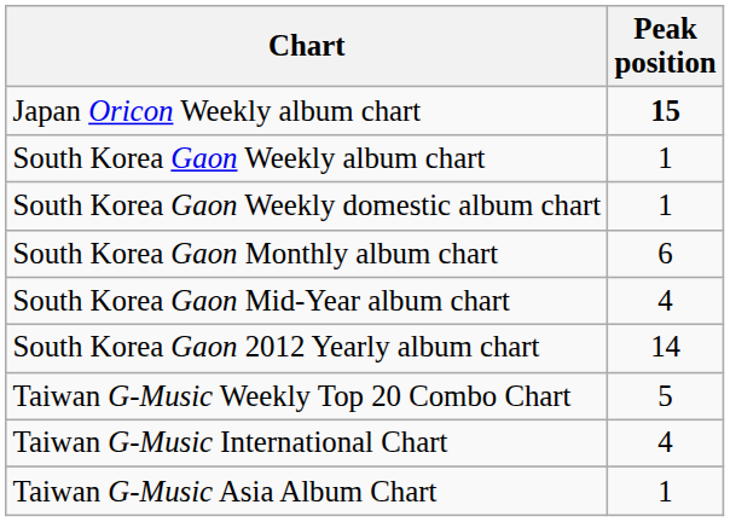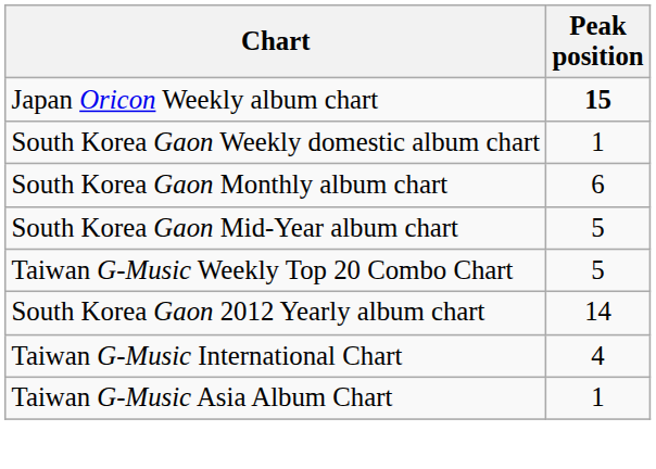- row: South Korea Gaon Weekly album chart | 1
South Korea Gaon Mid-Year album chart | Peak position: 4 -> 5
rows swapped: South Korea Gaon 2012 Yearly album chart <-> Taiwan G-Music Weekly Top 20 Combo Chart
